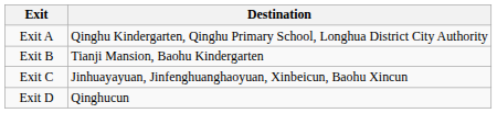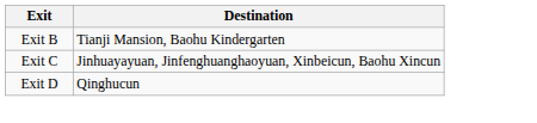- row: Exit A | Qinghu Kindergarten, Qinghu Primary School, Longhua District City Authority
